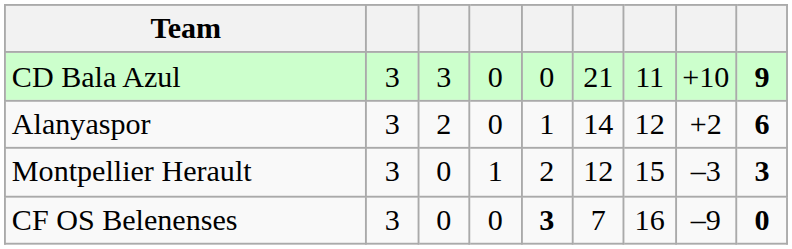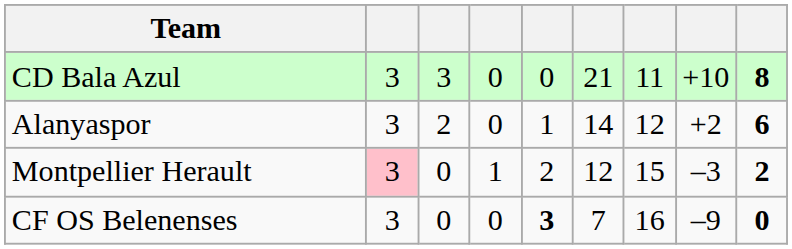CD Bala Azul | column 9: 9 -> 8
Montpellier Herault | column 2: no background -> pink background
Montpellier Herault | column 9: 3 -> 2
